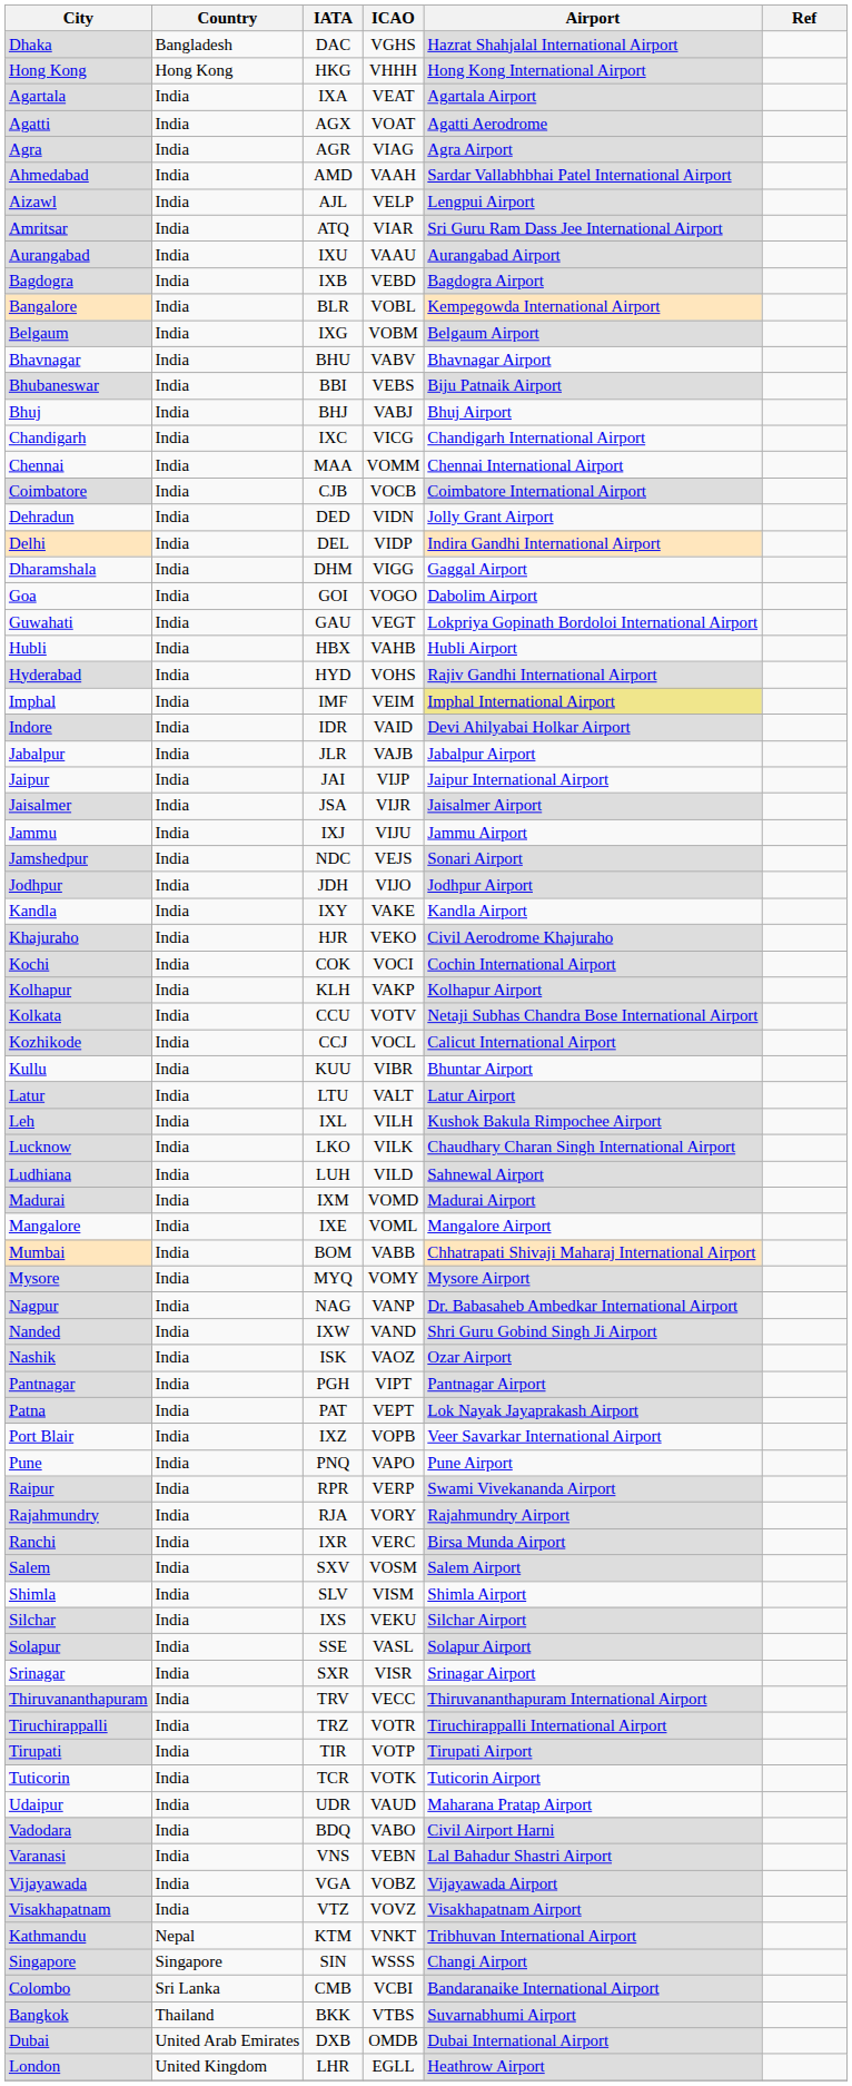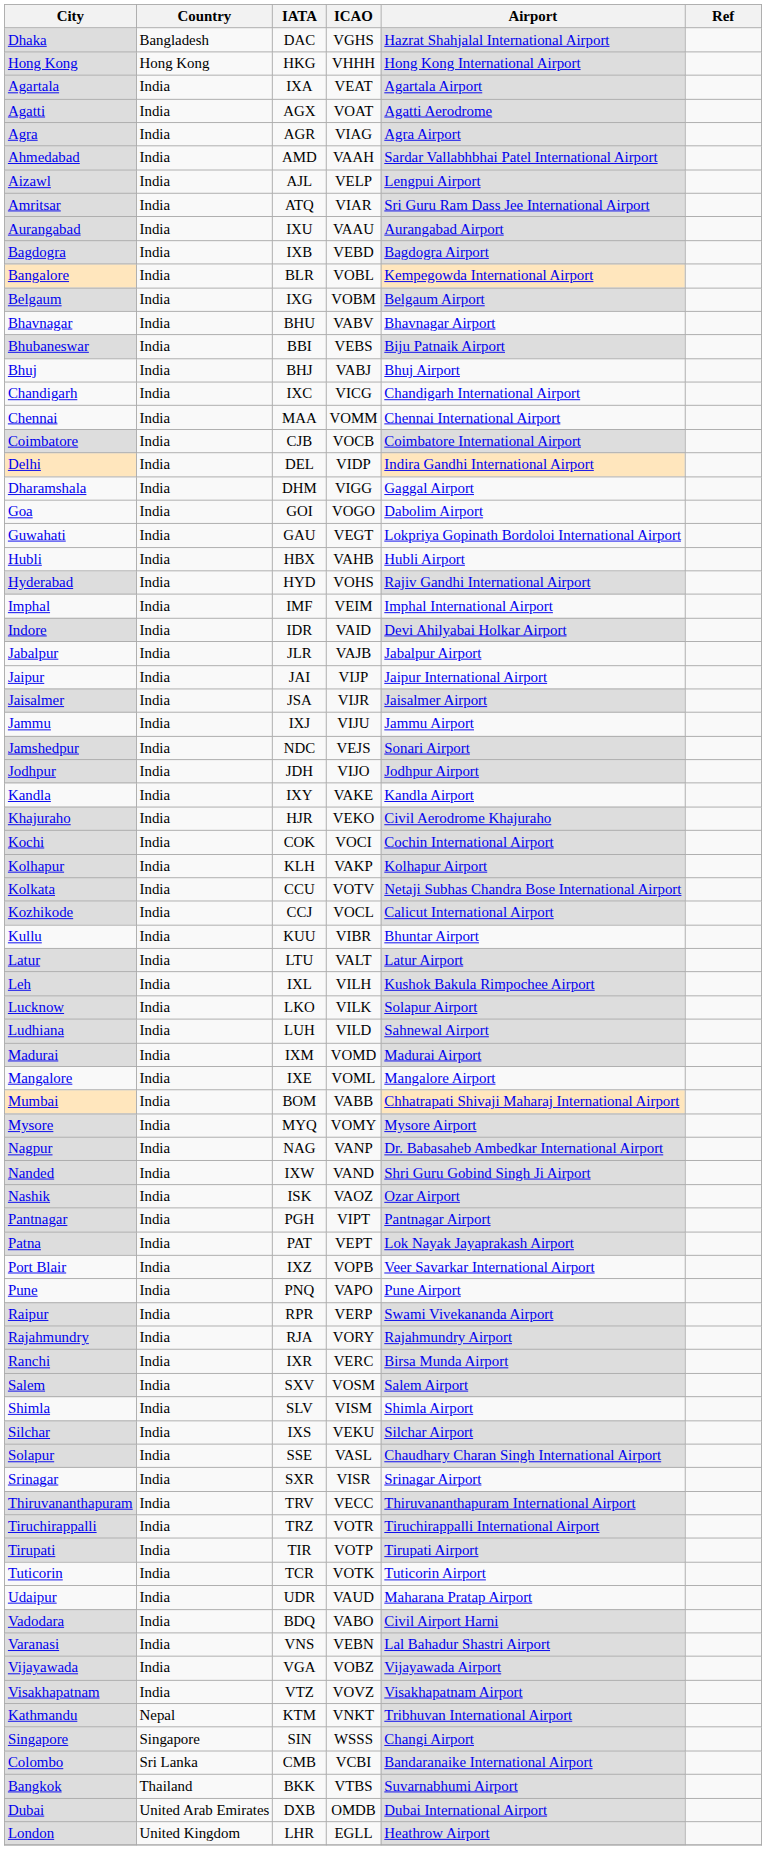- row: Dehradun | India | DED | VIDN | Jolly Grant Airport
Imphal | Airport: khaki background -> no background
Lucknow | Airport: Chaudhary Charan Singh International Airport -> Solapur Airport
Solapur | Airport: Solapur Airport -> Chaudhary Charan Singh International Airport
